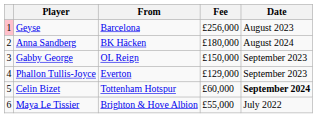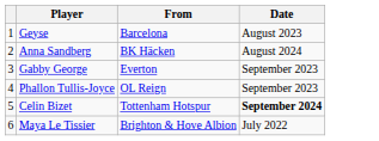- column: Fee | £256,000 | £180,000 | £150,000 | £129,000 | £60,000 | £55,000
Geyse | column 1: pink background -> no background
Gabby George | From: OL Reign -> Everton
Phallon Tullis-Joyce | From: Everton -> OL Reign
